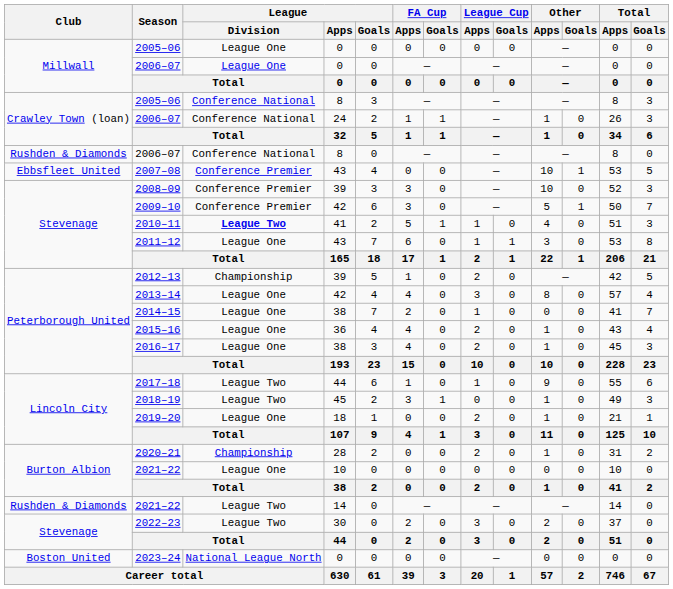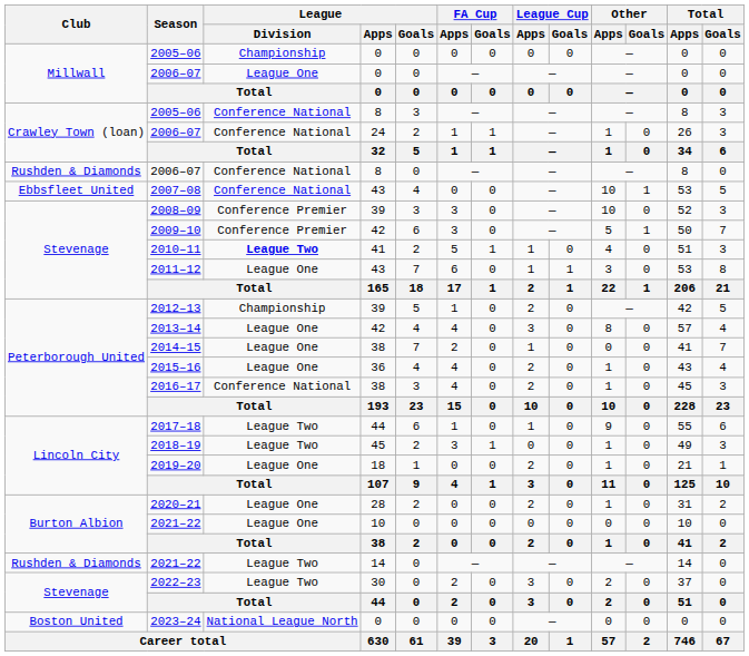2005–06 / 0 | League / Division: League One -> Championship
2007–08 | League / Division: Conference Premier -> Conference National
2016–17 | League / Division: League One -> Conference National
2020–21 | League / Division: Championship -> League One
